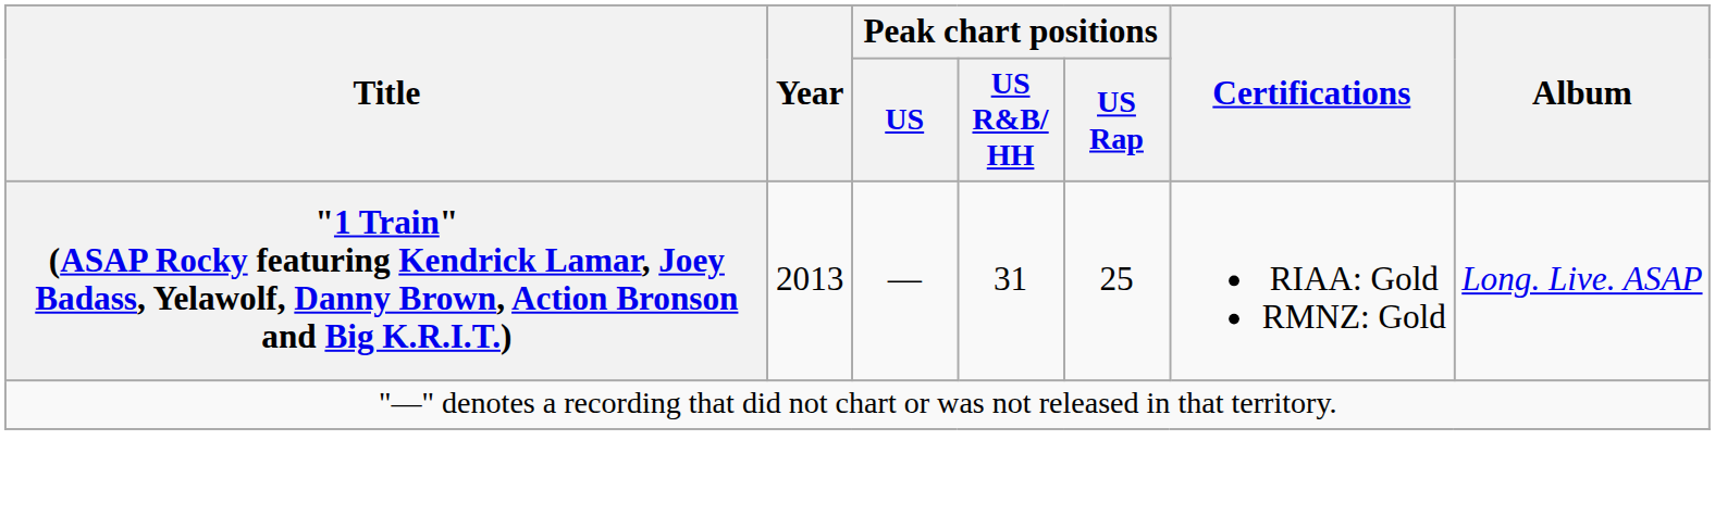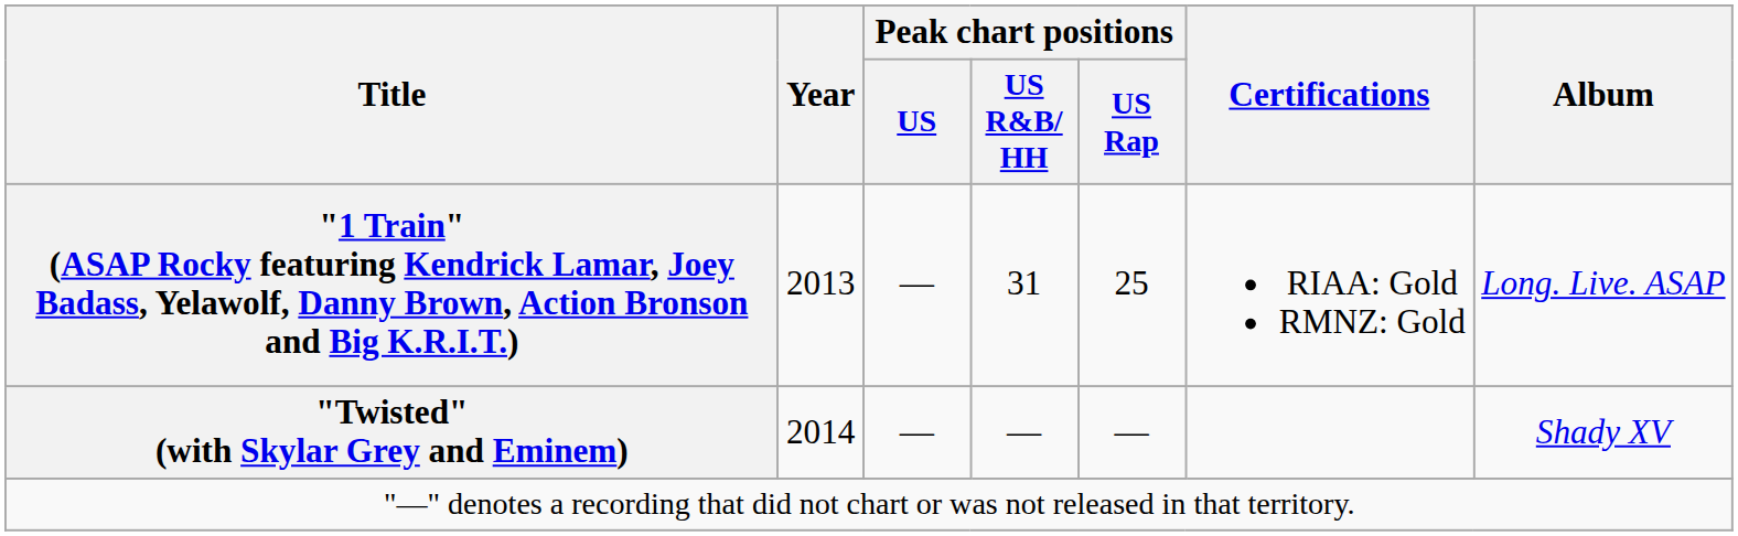+ row: "Twisted" (with Skylar Grey and Eminem) | 2014 | — | — | — | Shady XV
